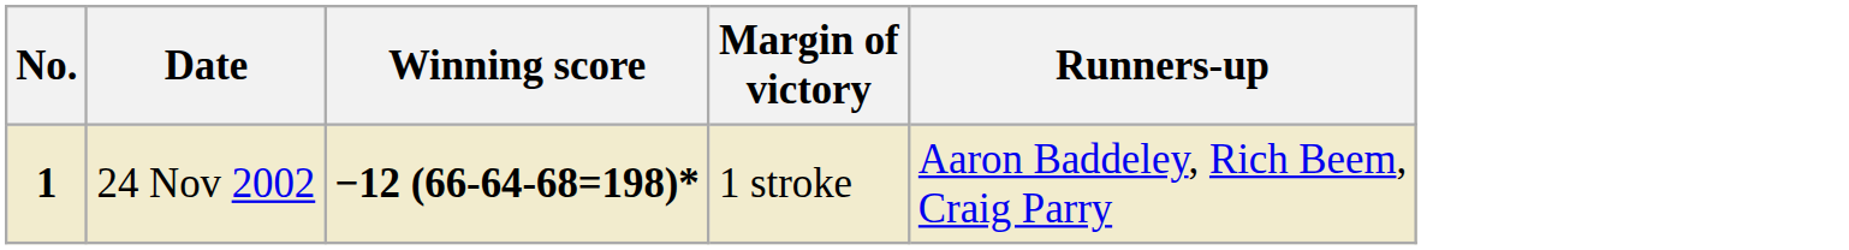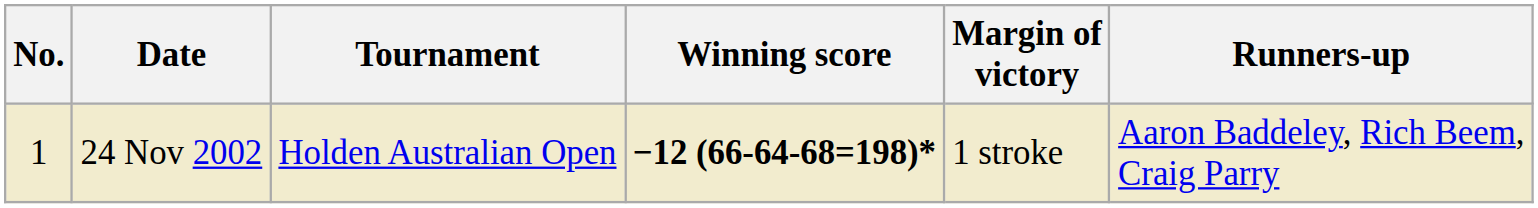+ column: Tournament | Holden Australian Open
24 Nov 2002 | No.: bold -> normal
